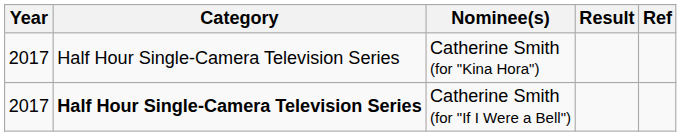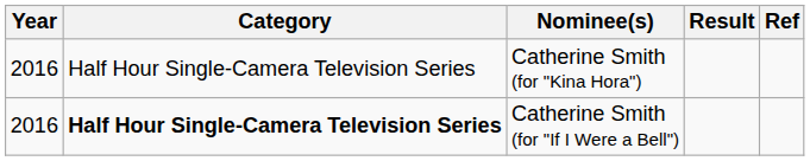Catherine Smith (for "Kina Hora") | Year: 2017 -> 2016
Catherine Smith (for "If I Were a Bell") | Year: 2017 -> 2016
